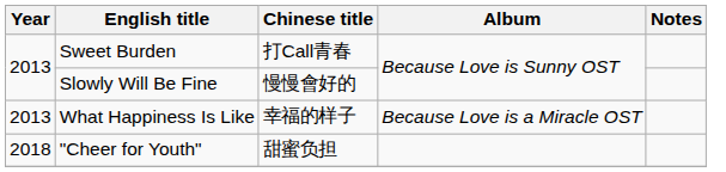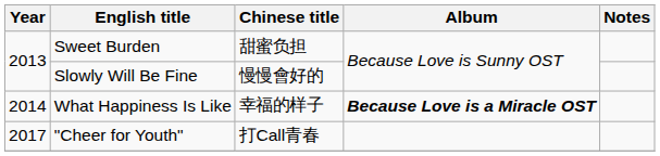Sweet Burden | Chinese title: 打Call青春 -> 甜蜜负担
What Happiness Is Like | Year: 2013 -> 2014
What Happiness Is Like | Album: normal -> bold
"Cheer for Youth" | Year: 2018 -> 2017
"Cheer for Youth" | Chinese title: 甜蜜负担 -> 打Call青春
